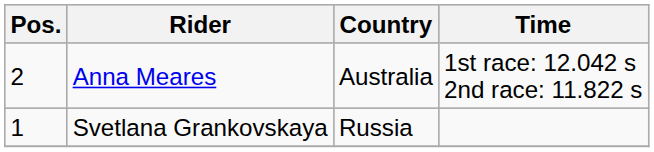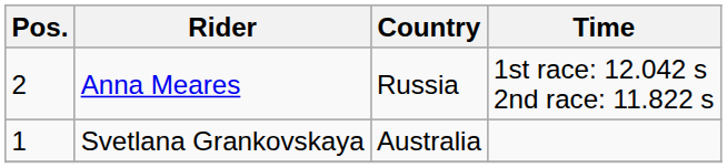Anna Meares | Country: Australia -> Russia
Svetlana Grankovskaya | Country: Russia -> Australia
